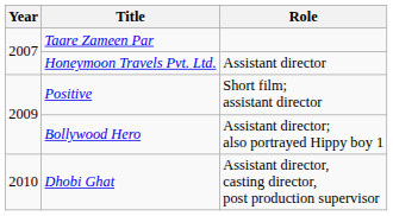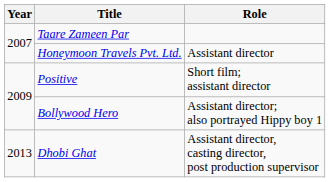Dhobi Ghat | Year: 2010 -> 2013
